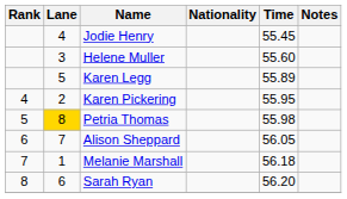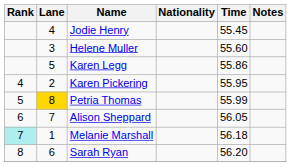Karen Legg | Time: 55.89 -> 55.86
Petria Thomas | Time: 55.98 -> 55.99
Melanie Marshall | Rank: no background -> paleturquoise background
